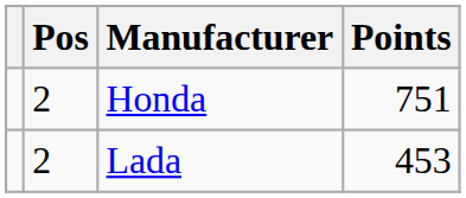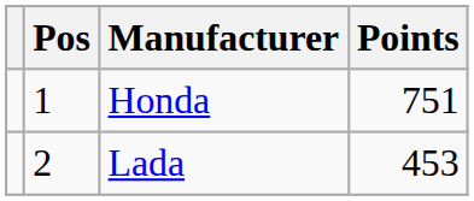Honda | Pos: 2 -> 1
